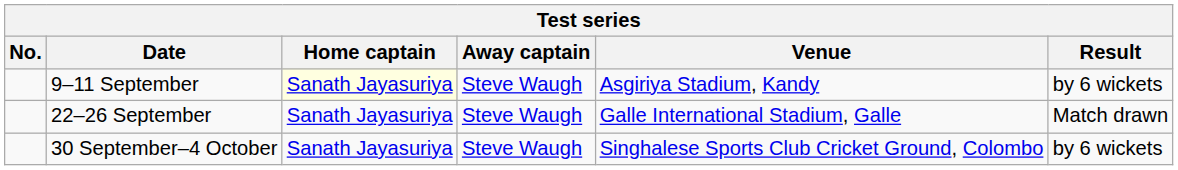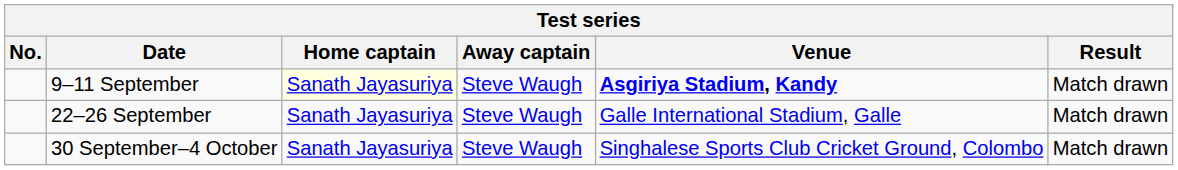9–11 September | Venue: normal -> bold
9–11 September | Result: by 6 wickets -> Match drawn
30 September–4 October | Result: by 6 wickets -> Match drawn
